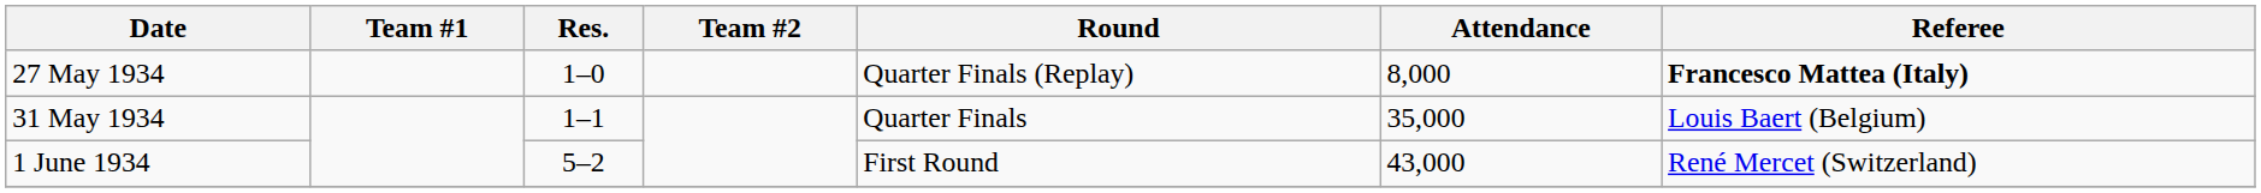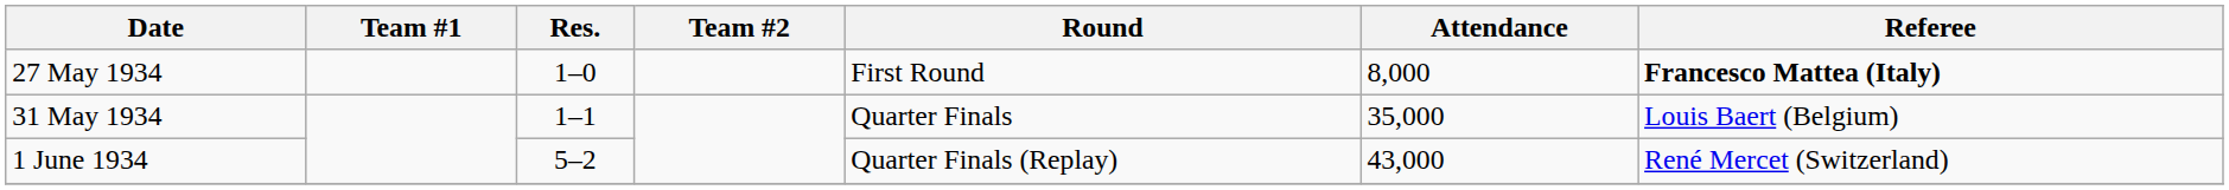27 May 1934 | Round: Quarter Finals (Replay) -> First Round
1 June 1934 | Round: First Round -> Quarter Finals (Replay)
